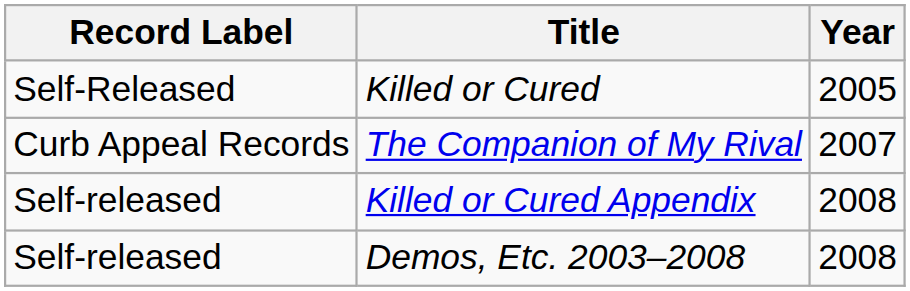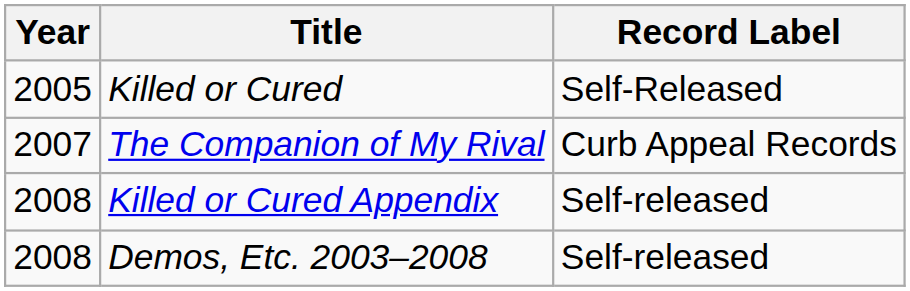columns swapped: Year <-> Record Label
